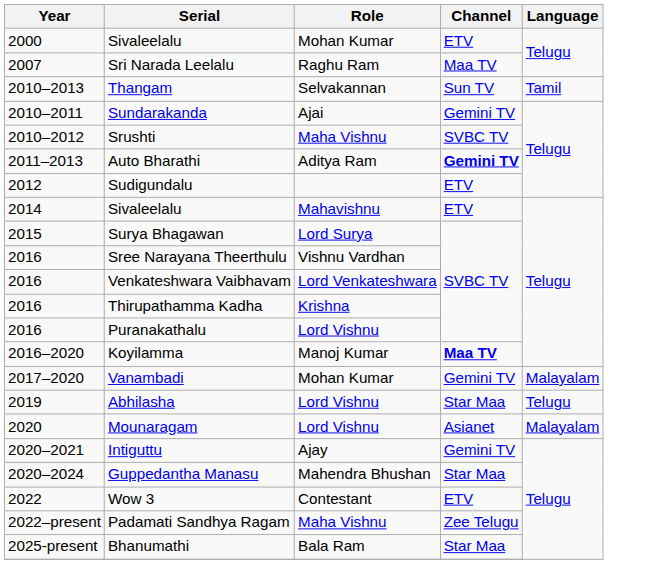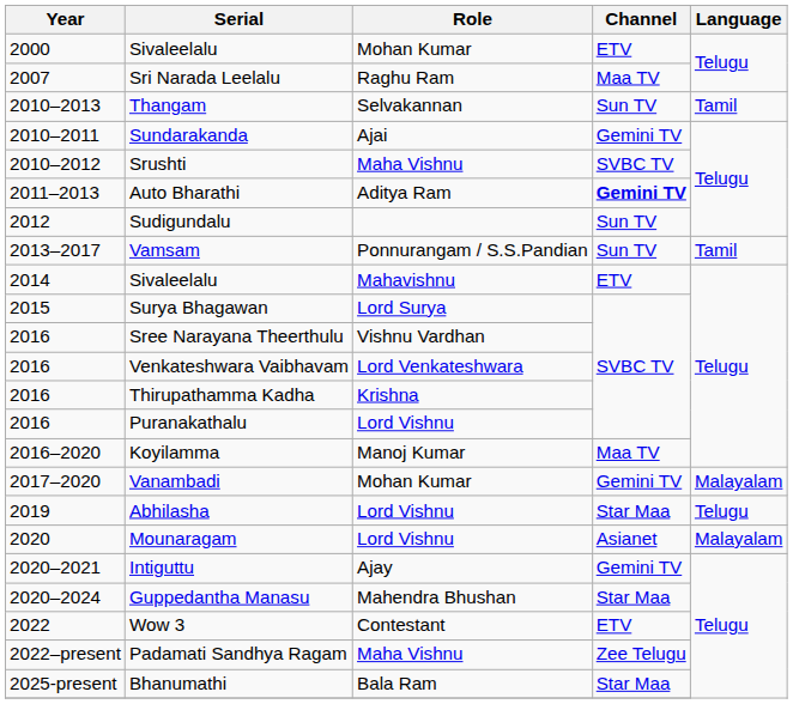Sudigundalu | Channel: ETV -> Sun TV
+ row: 2013–2017 | Vamsam | Ponnurangam / S.S.Pandian | Sun TV | Tamil
Koyilamma | Channel: bold -> normal
